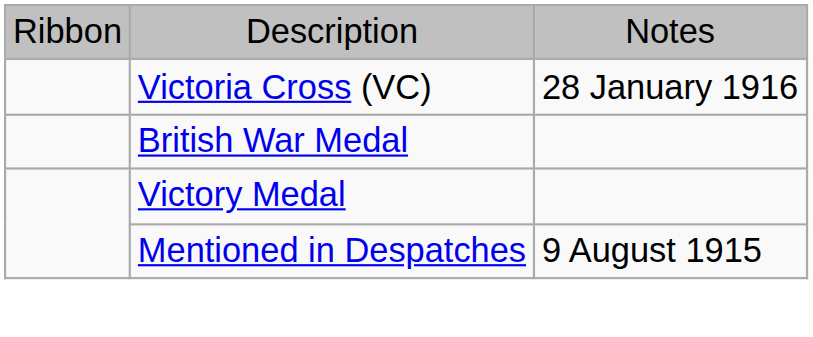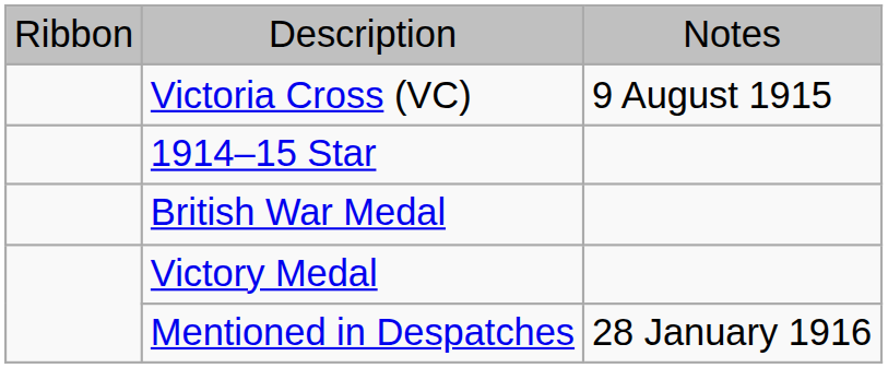Victoria Cross (VC) | column 3: 28 January 1916 -> 9 August 1915
+ row: 1914–15 Star
Mentioned in Despatches | column 3: 9 August 1915 -> 28 January 1916
